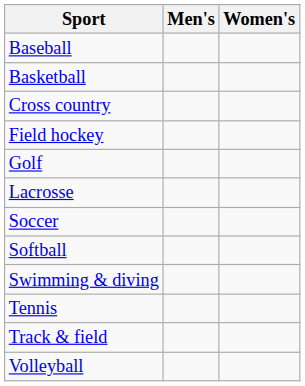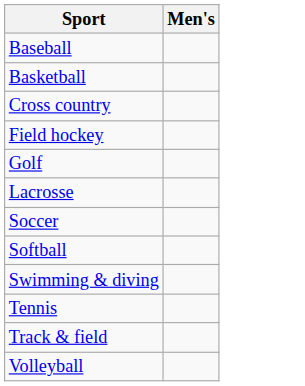- column: Women's
